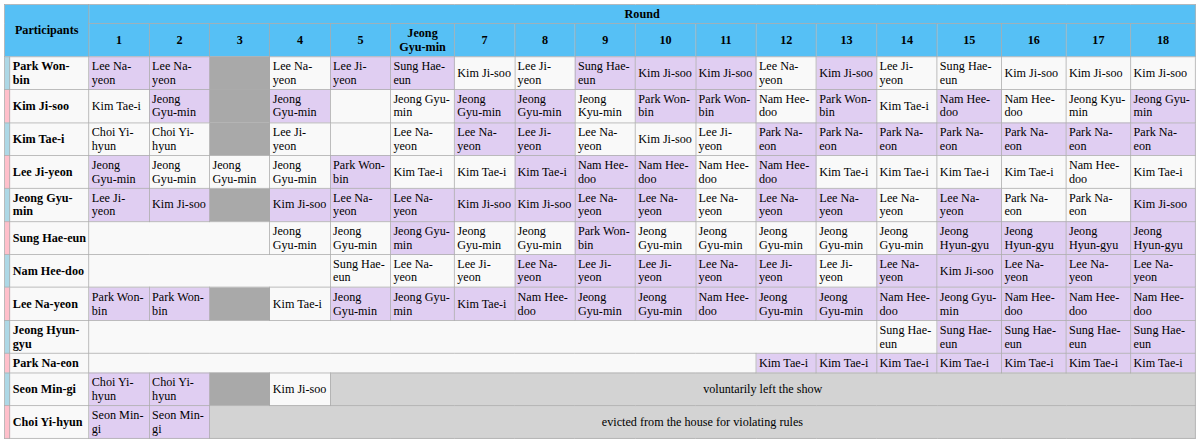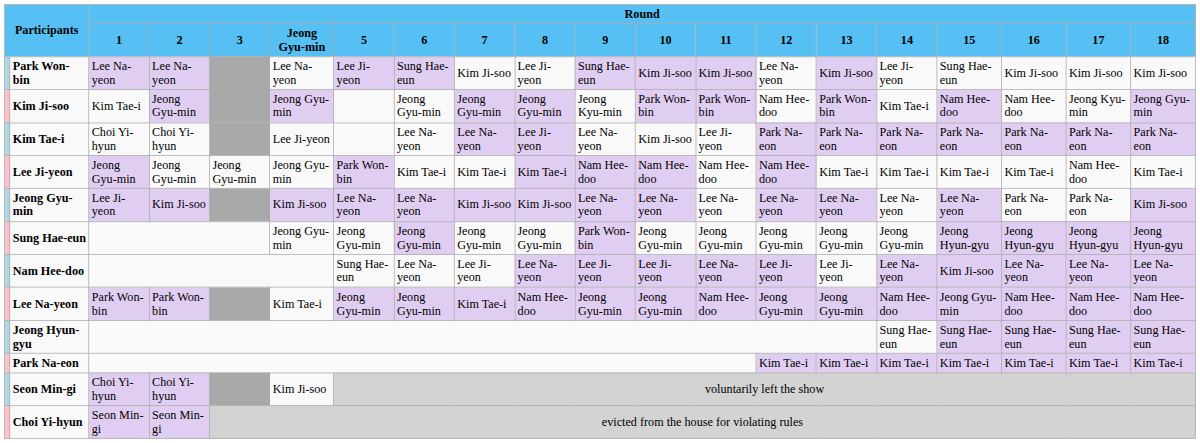Participants / 1 | column 6: 4 -> Jeong Gyu-min
Participants / 1 | column 8: Jeong Gyu-min -> 6
